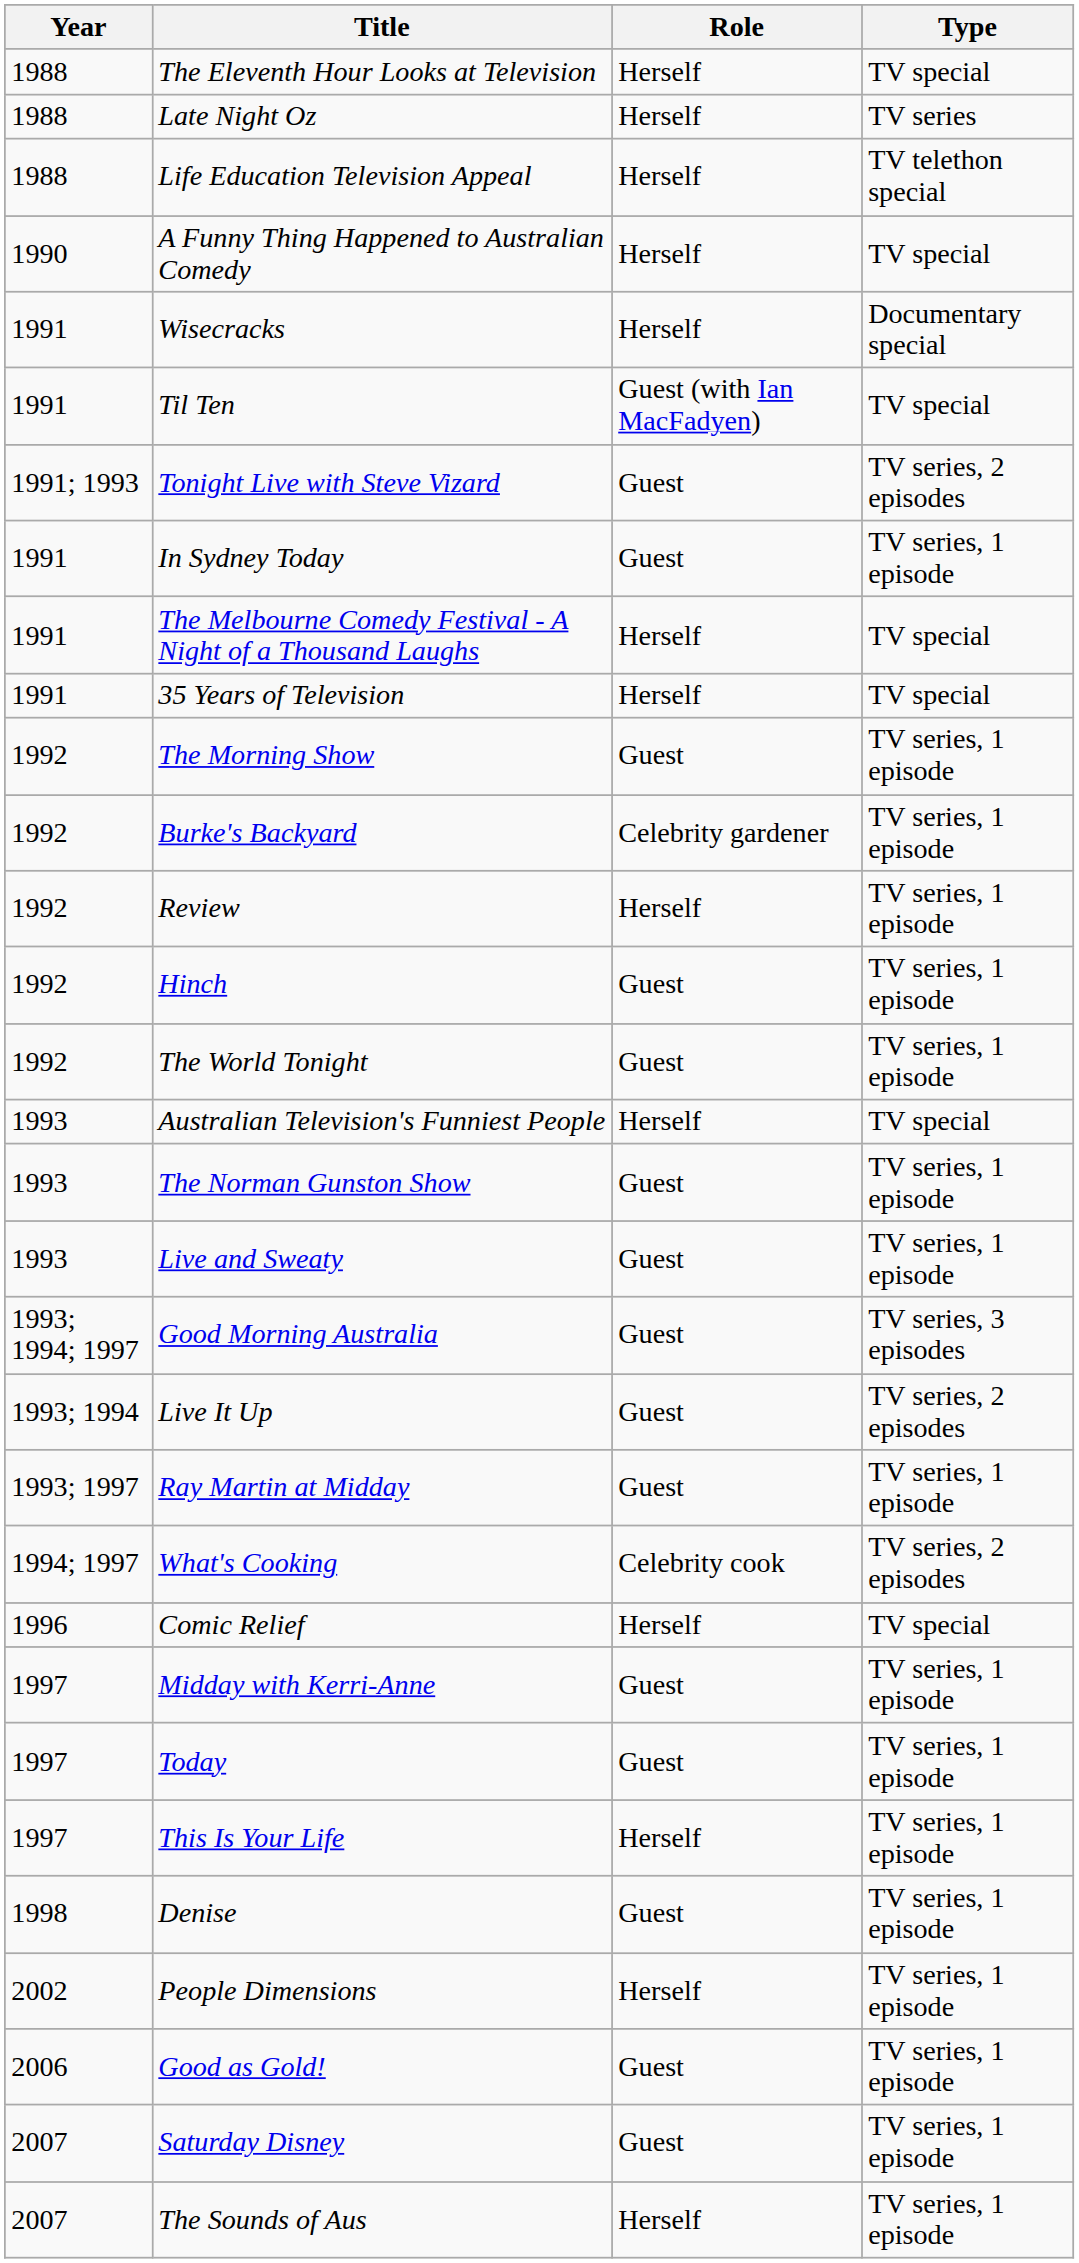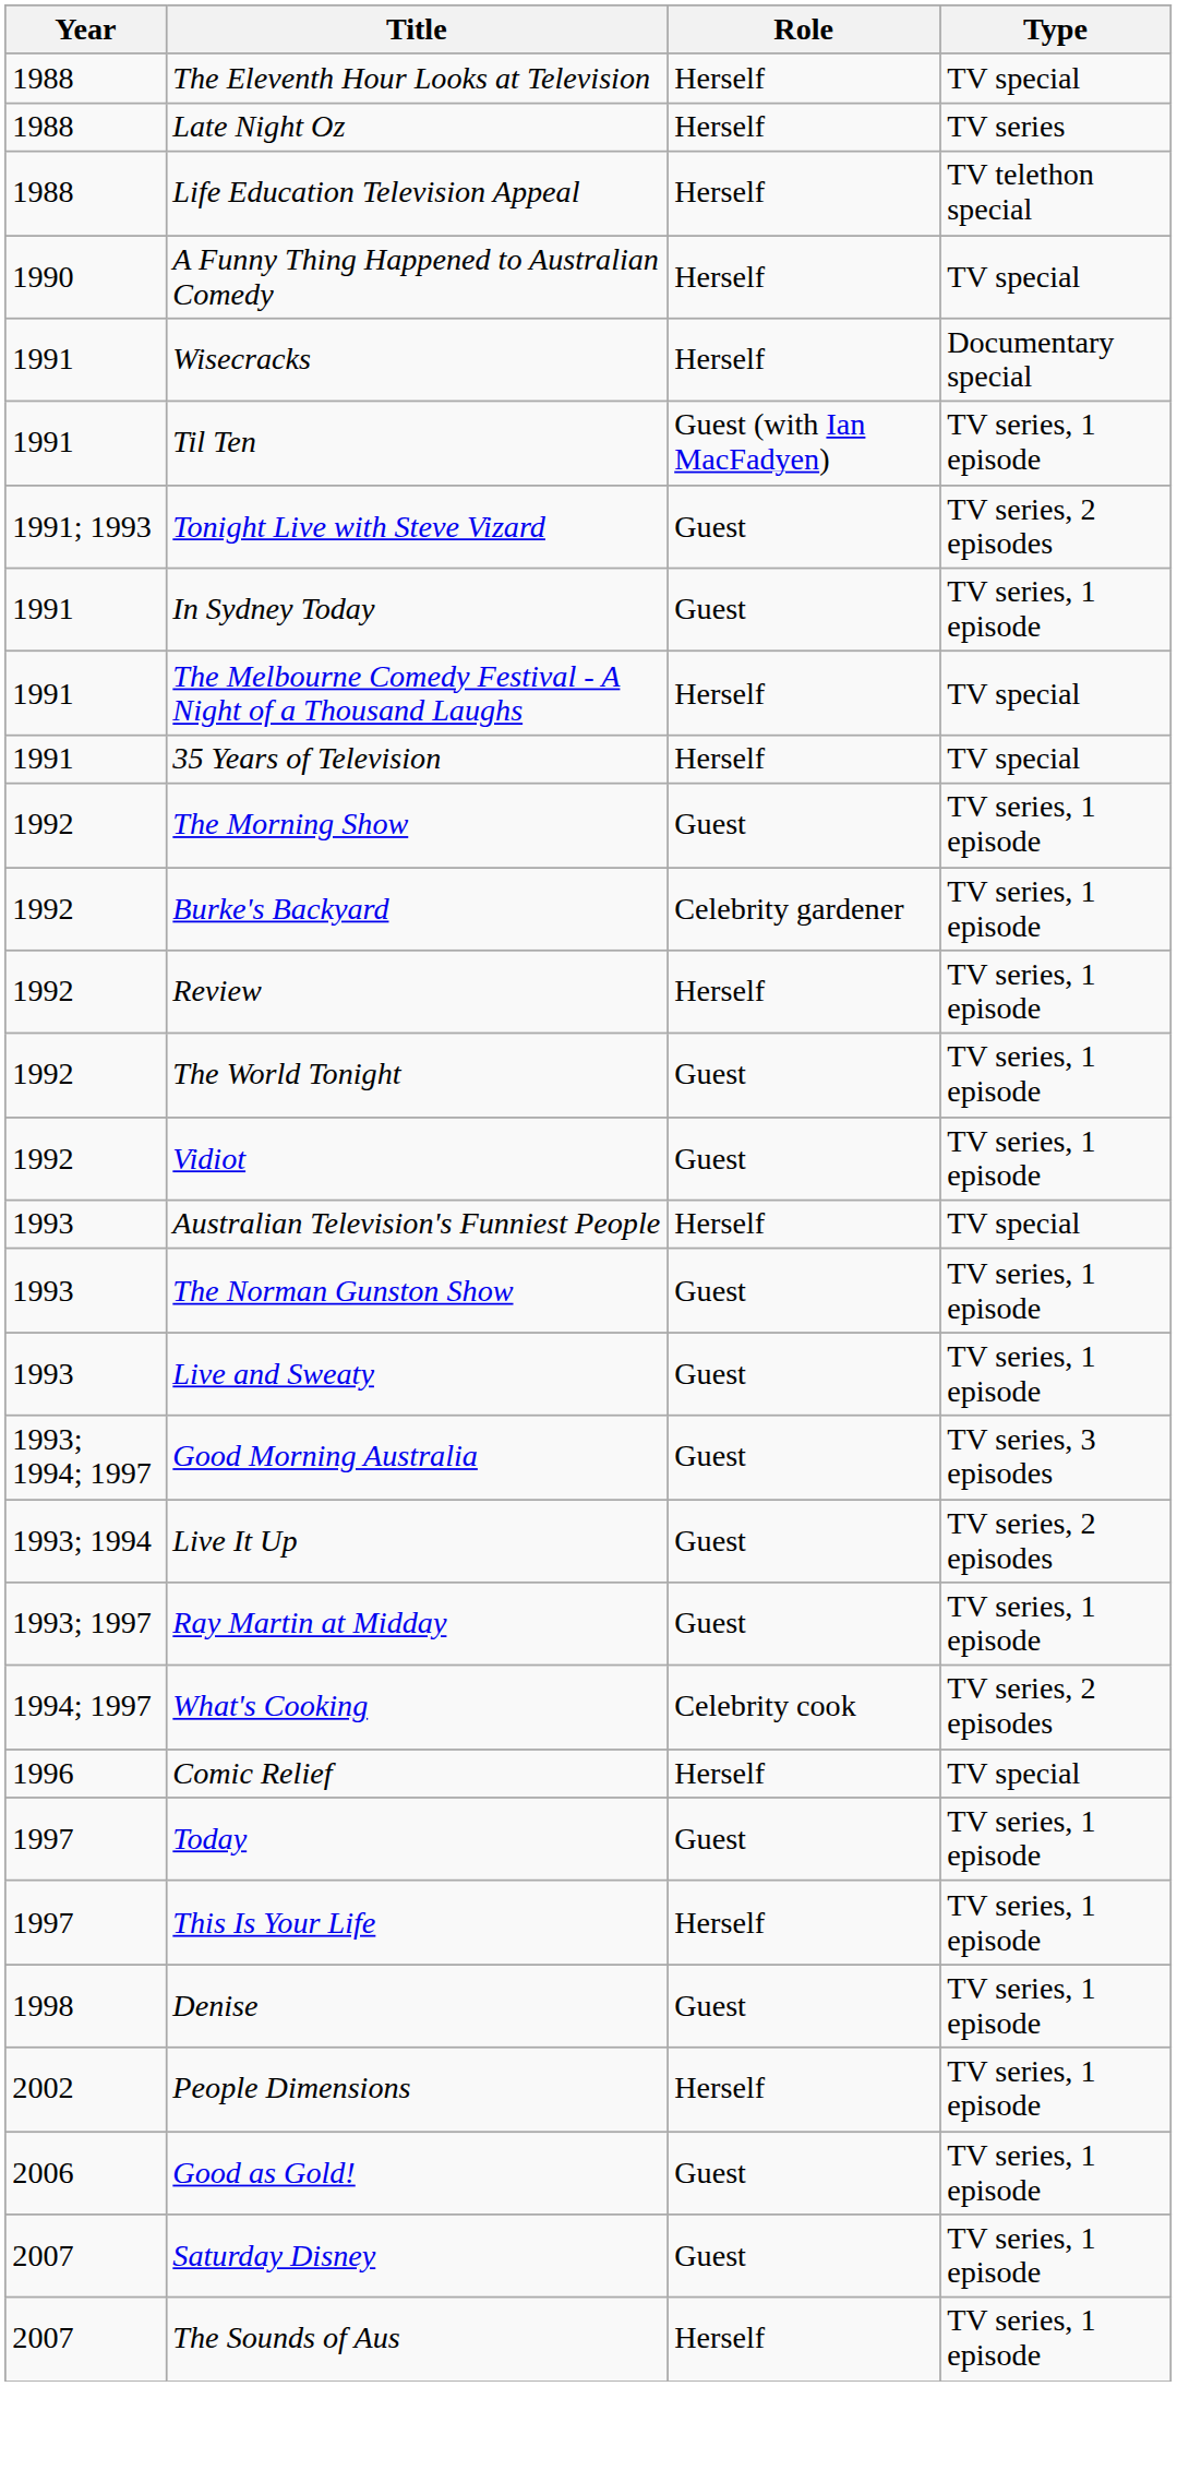Til Ten | Type: TV special -> TV series, 1 episode
- row: 1992 | Hinch | Guest | TV series, 1 episode
+ row: 1992 | Vidiot | Guest | TV series, 1 episode
- row: 1997 | Midday with Kerri-Anne | Guest | TV series, 1 episode
